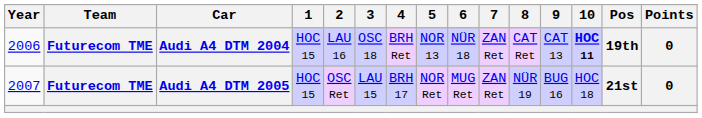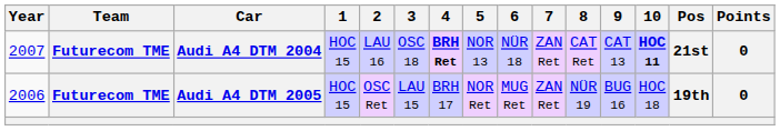Audi A4 DTM 2004 | Year: 2006 -> 2007
Audi A4 DTM 2004 | 4: normal -> bold
Audi A4 DTM 2004 | Pos: 19th -> 21st
Audi A4 DTM 2005 | Year: 2007 -> 2006
Audi A4 DTM 2005 | Pos: 21st -> 19th
